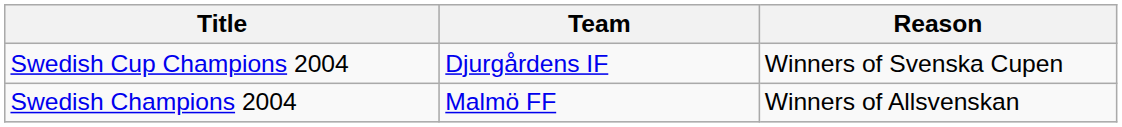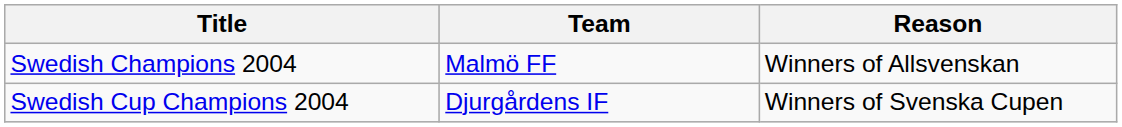rows swapped: Swedish Champions 2004 <-> Swedish Cup Champions 2004
